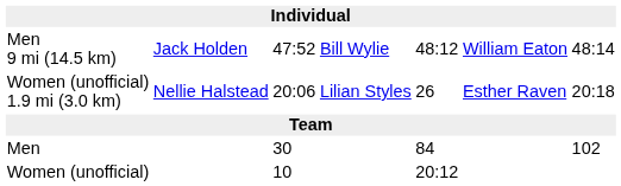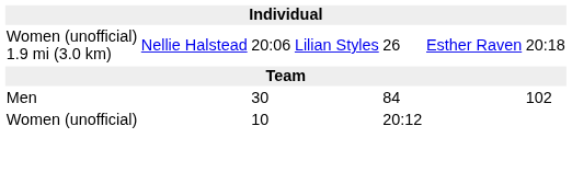- row: Men 9 mi (14.5 km) | Jack Holden | 47:52 | Bill Wylie | 48:12 | William Eaton | 48:14
